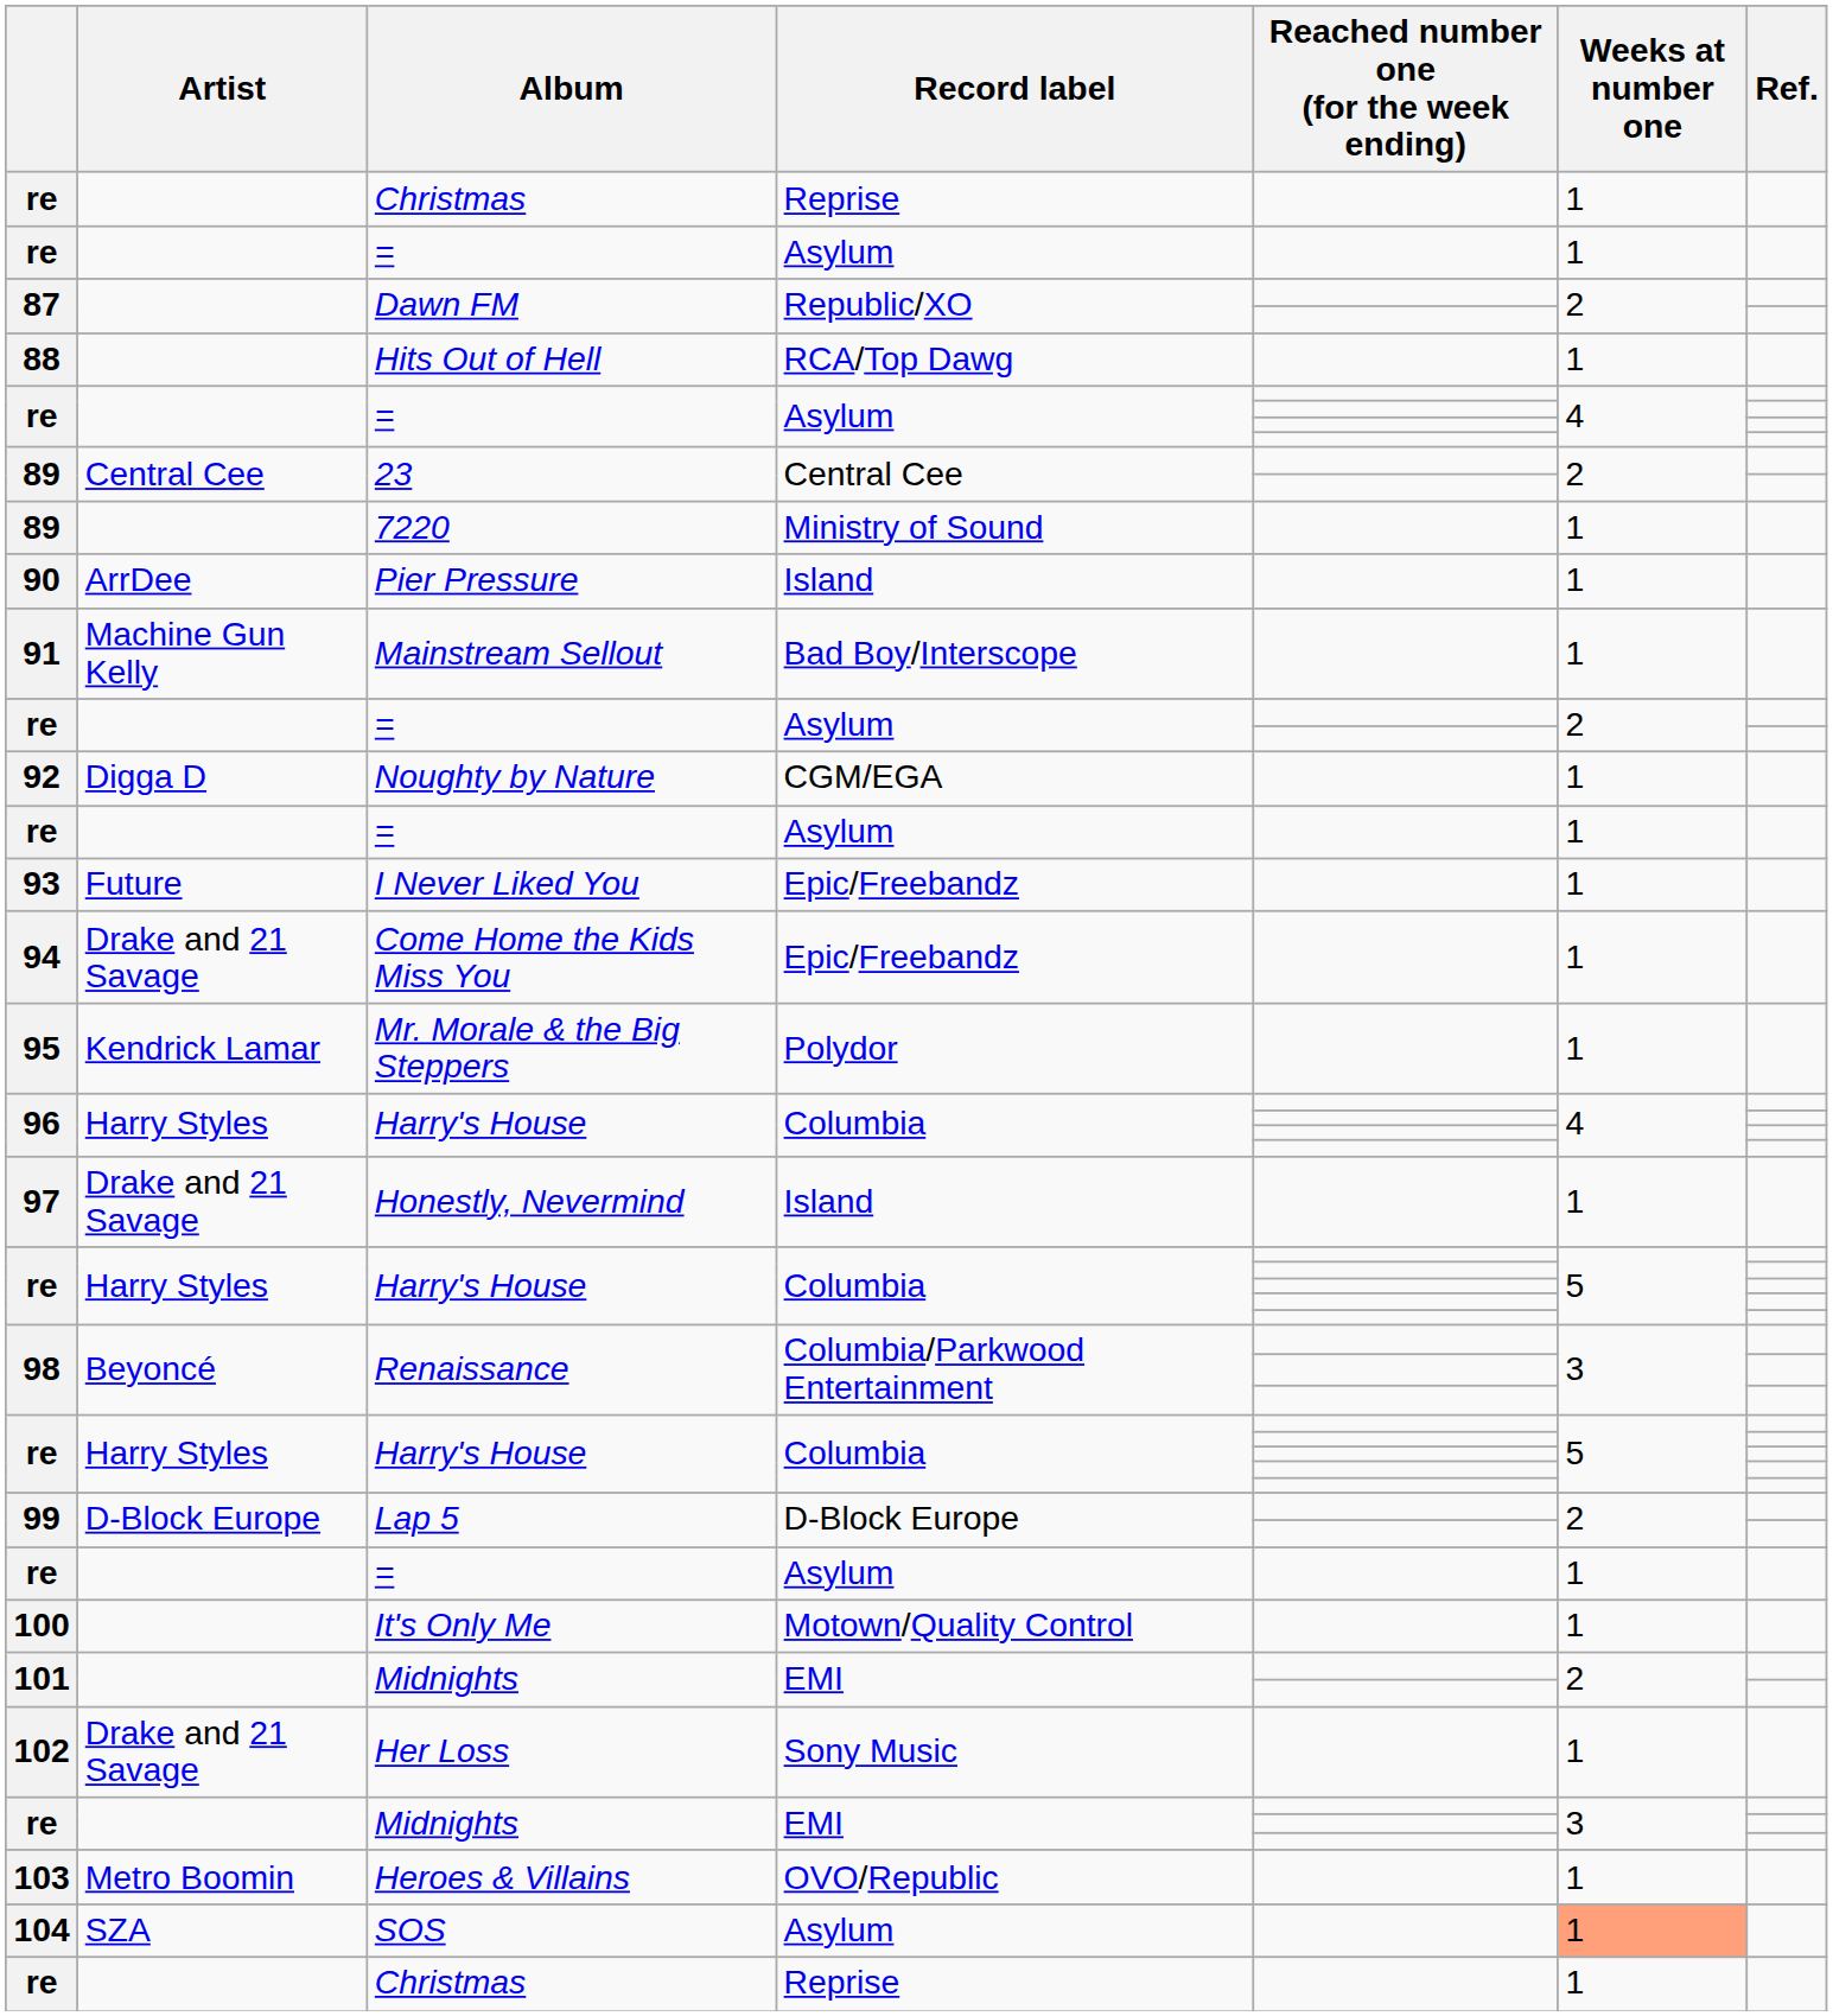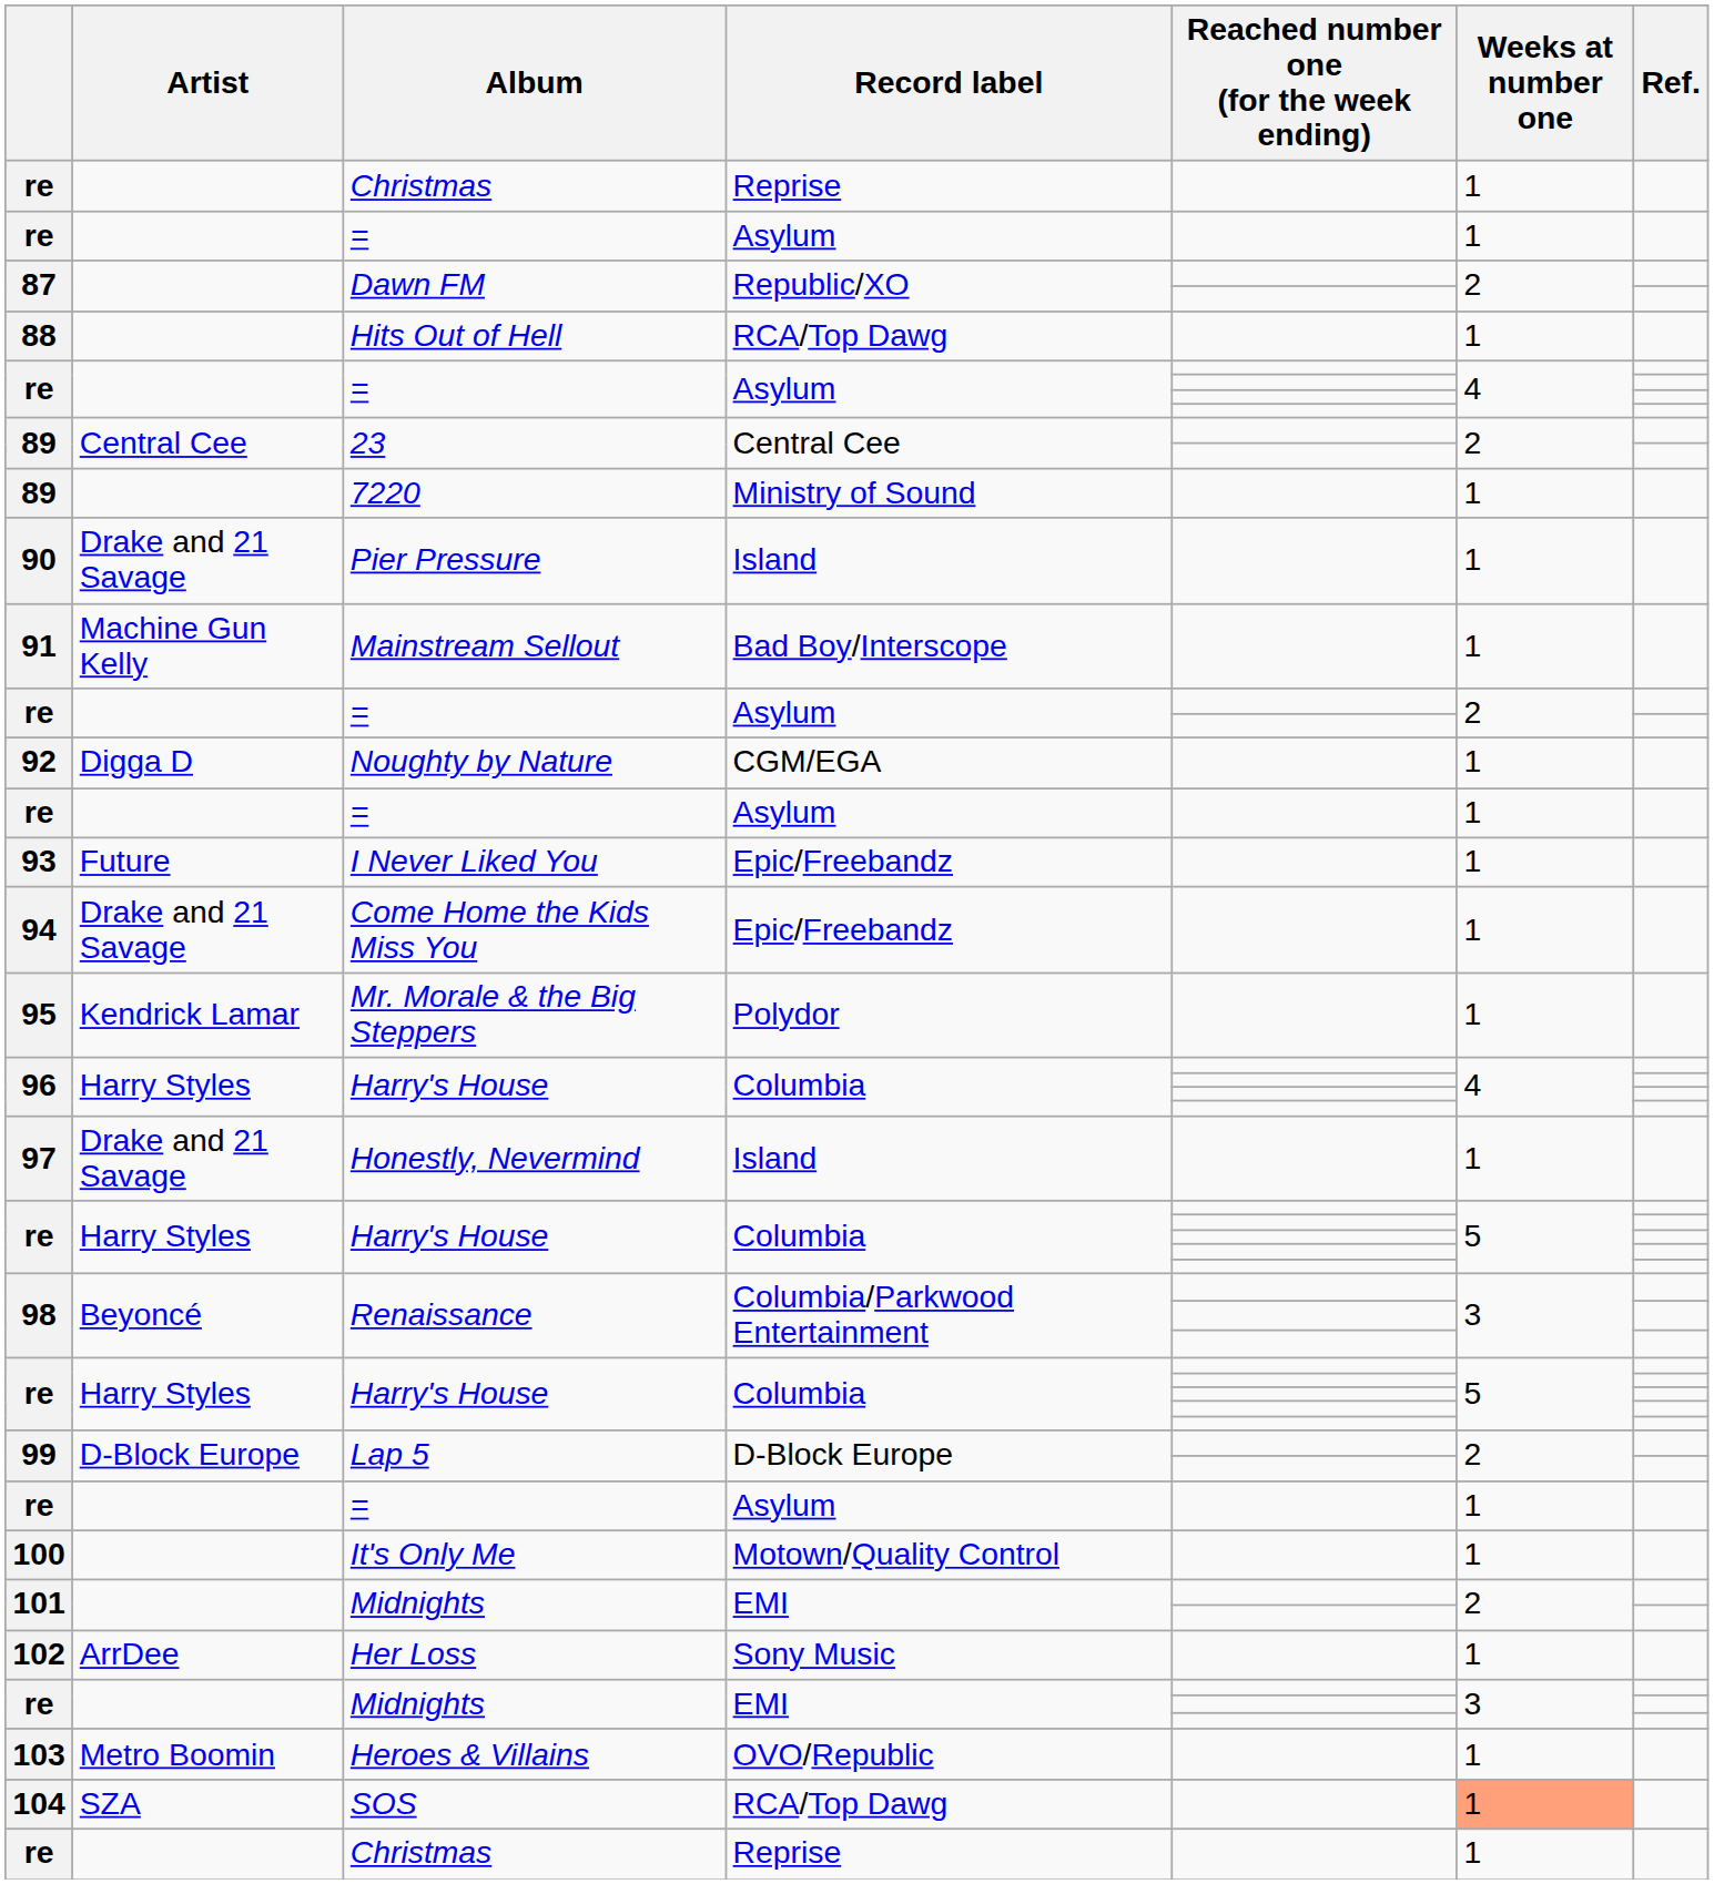Pier Pressure | Artist: ArrDee -> Drake and 21 Savage
Her Loss | Artist: Drake and 21 Savage -> ArrDee
SOS | Record label: Asylum -> RCA/Top Dawg
